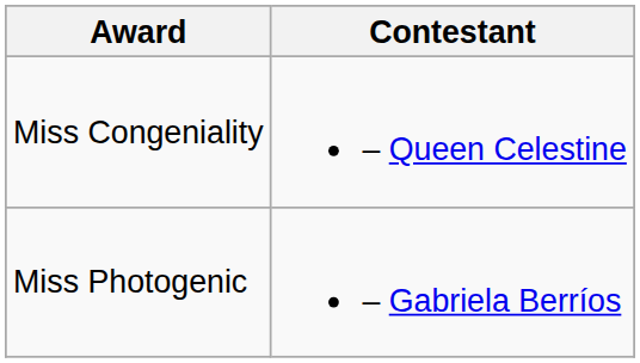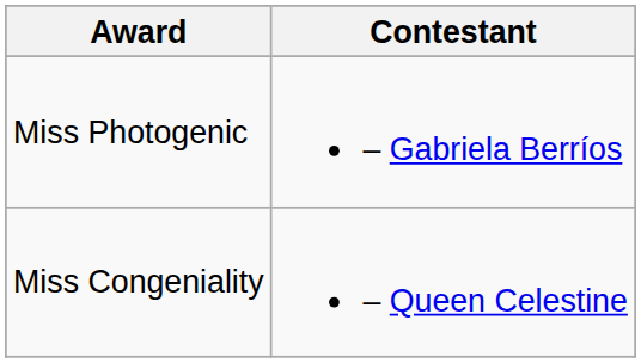rows swapped: Miss Congeniality <-> Miss Photogenic
